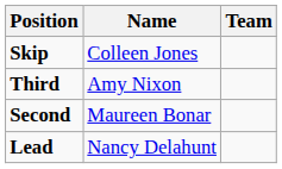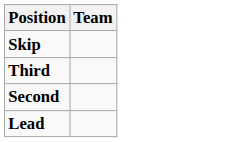- column: Name | Colleen Jones | Amy Nixon | Maureen Bonar | Nancy Delahunt
